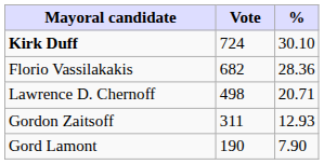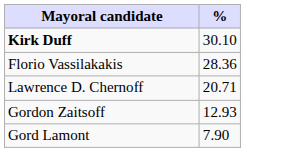- column: Vote | 724 | 682 | 498 | 311 | 190
